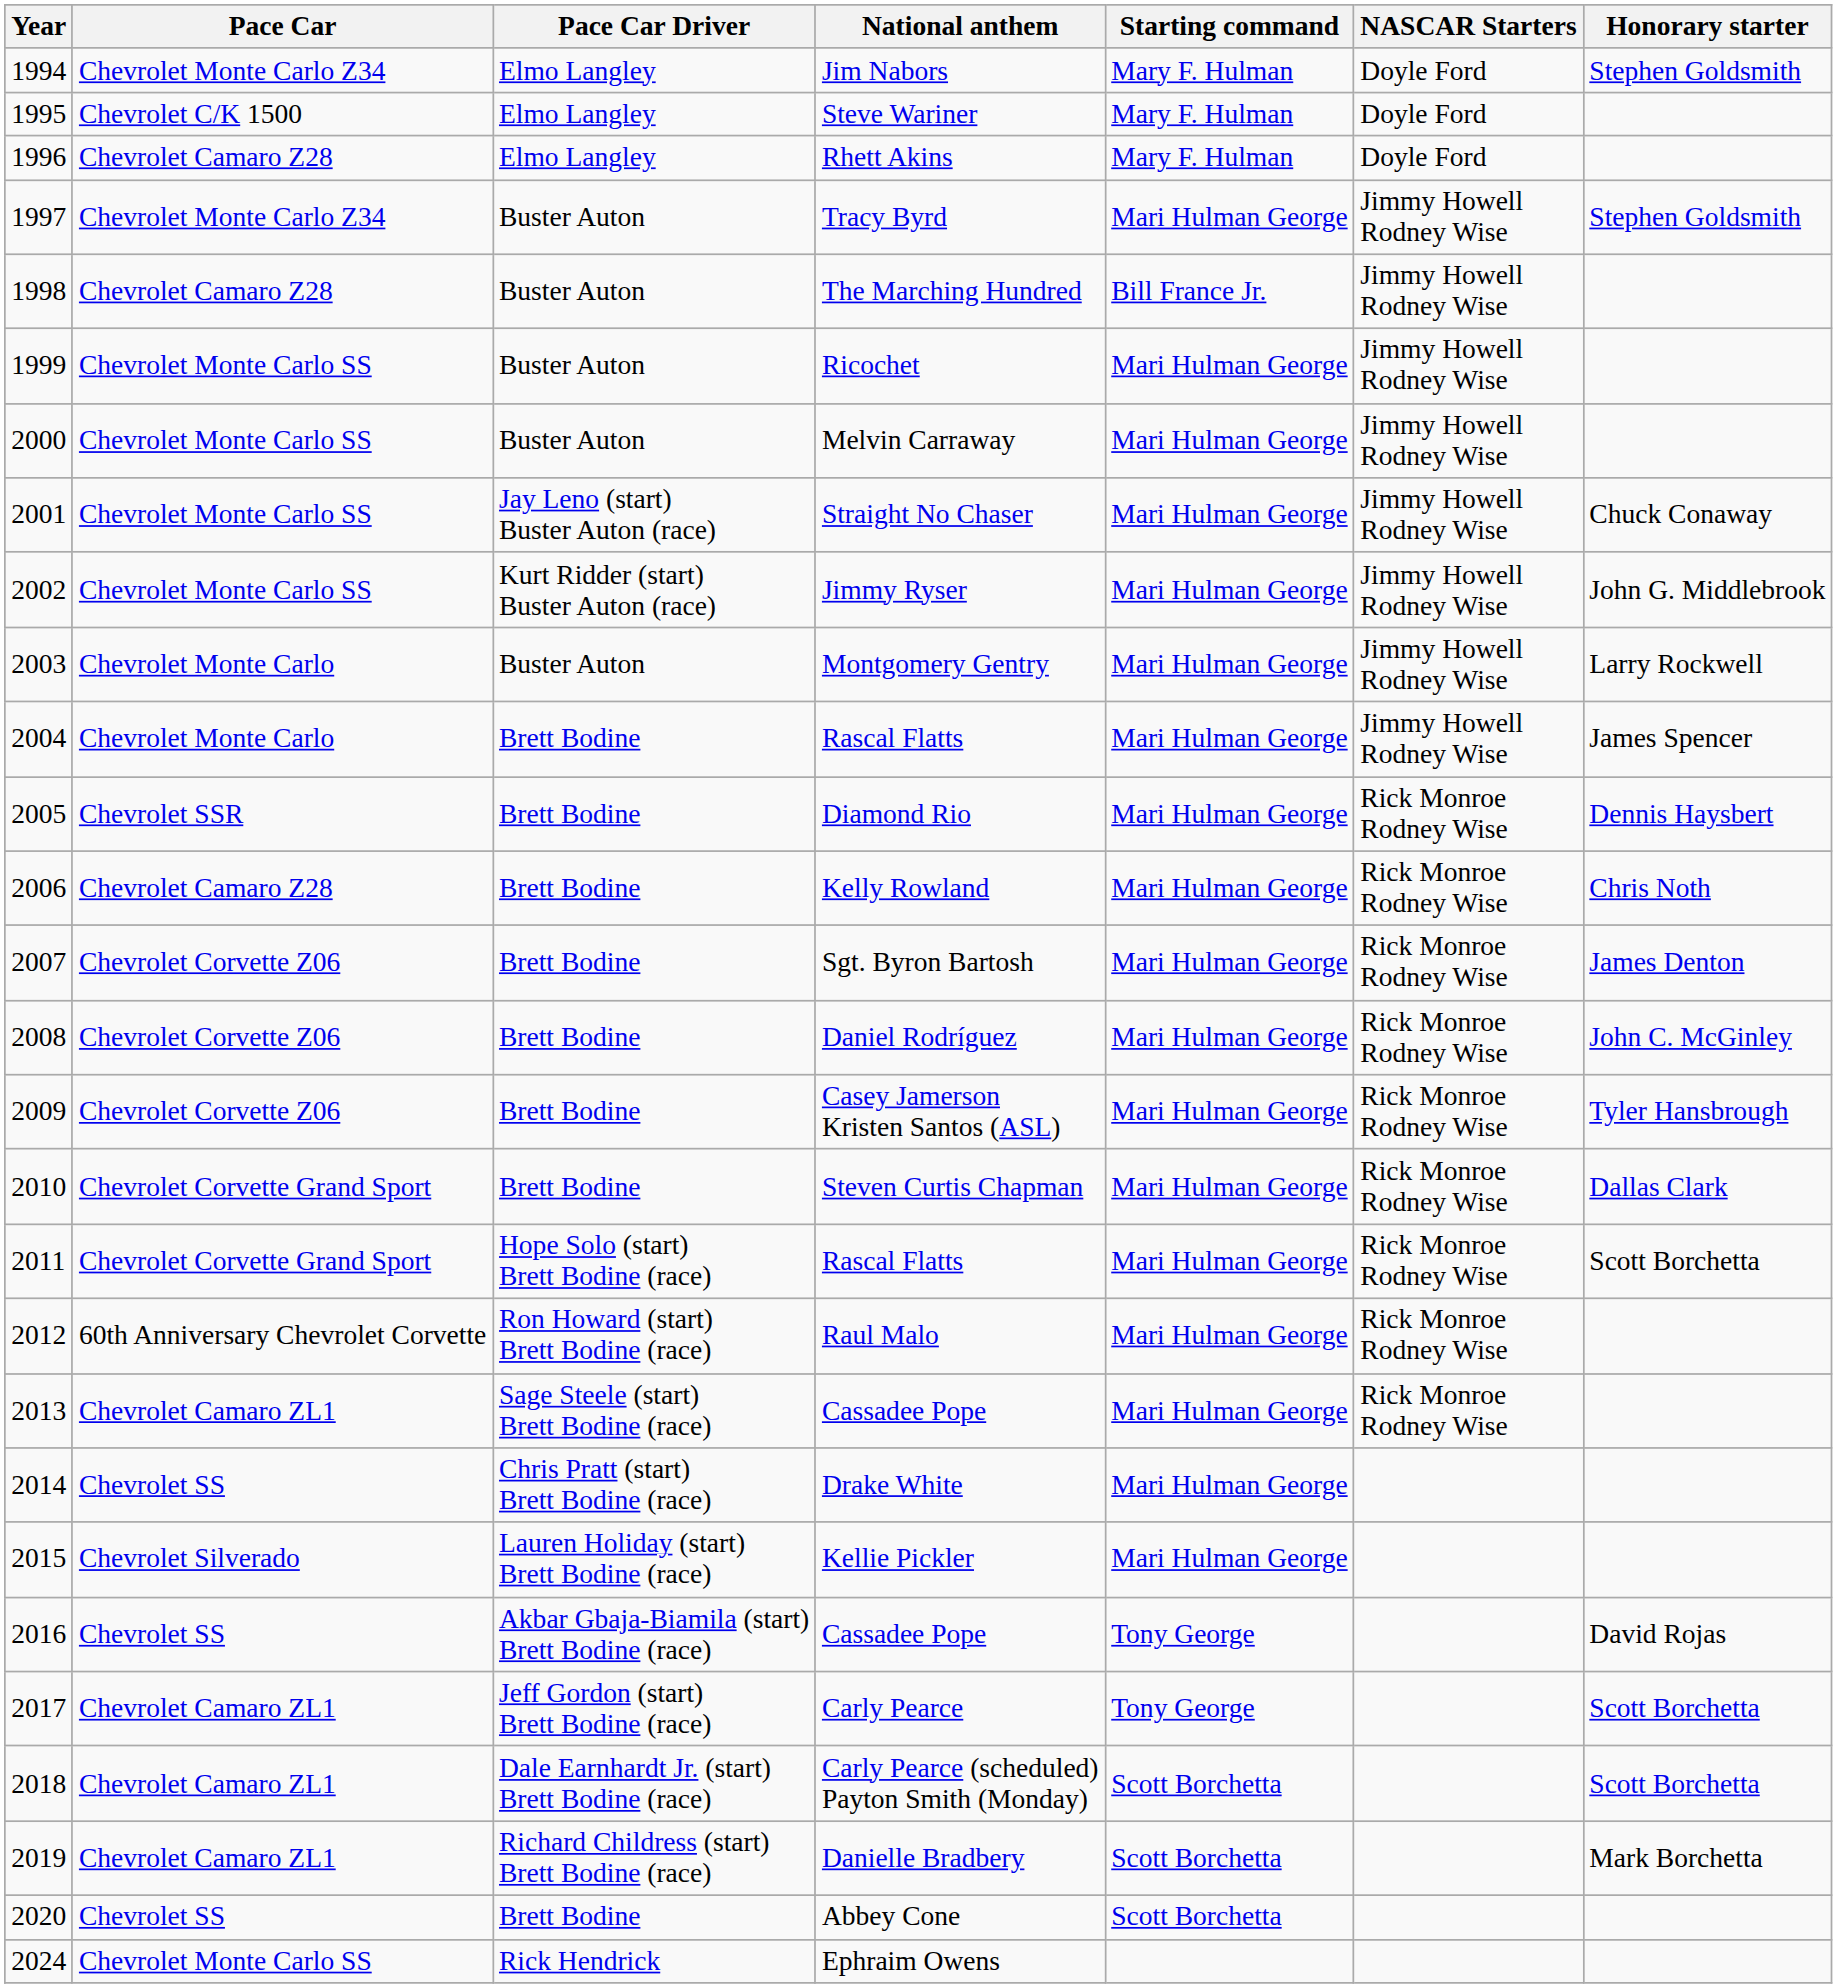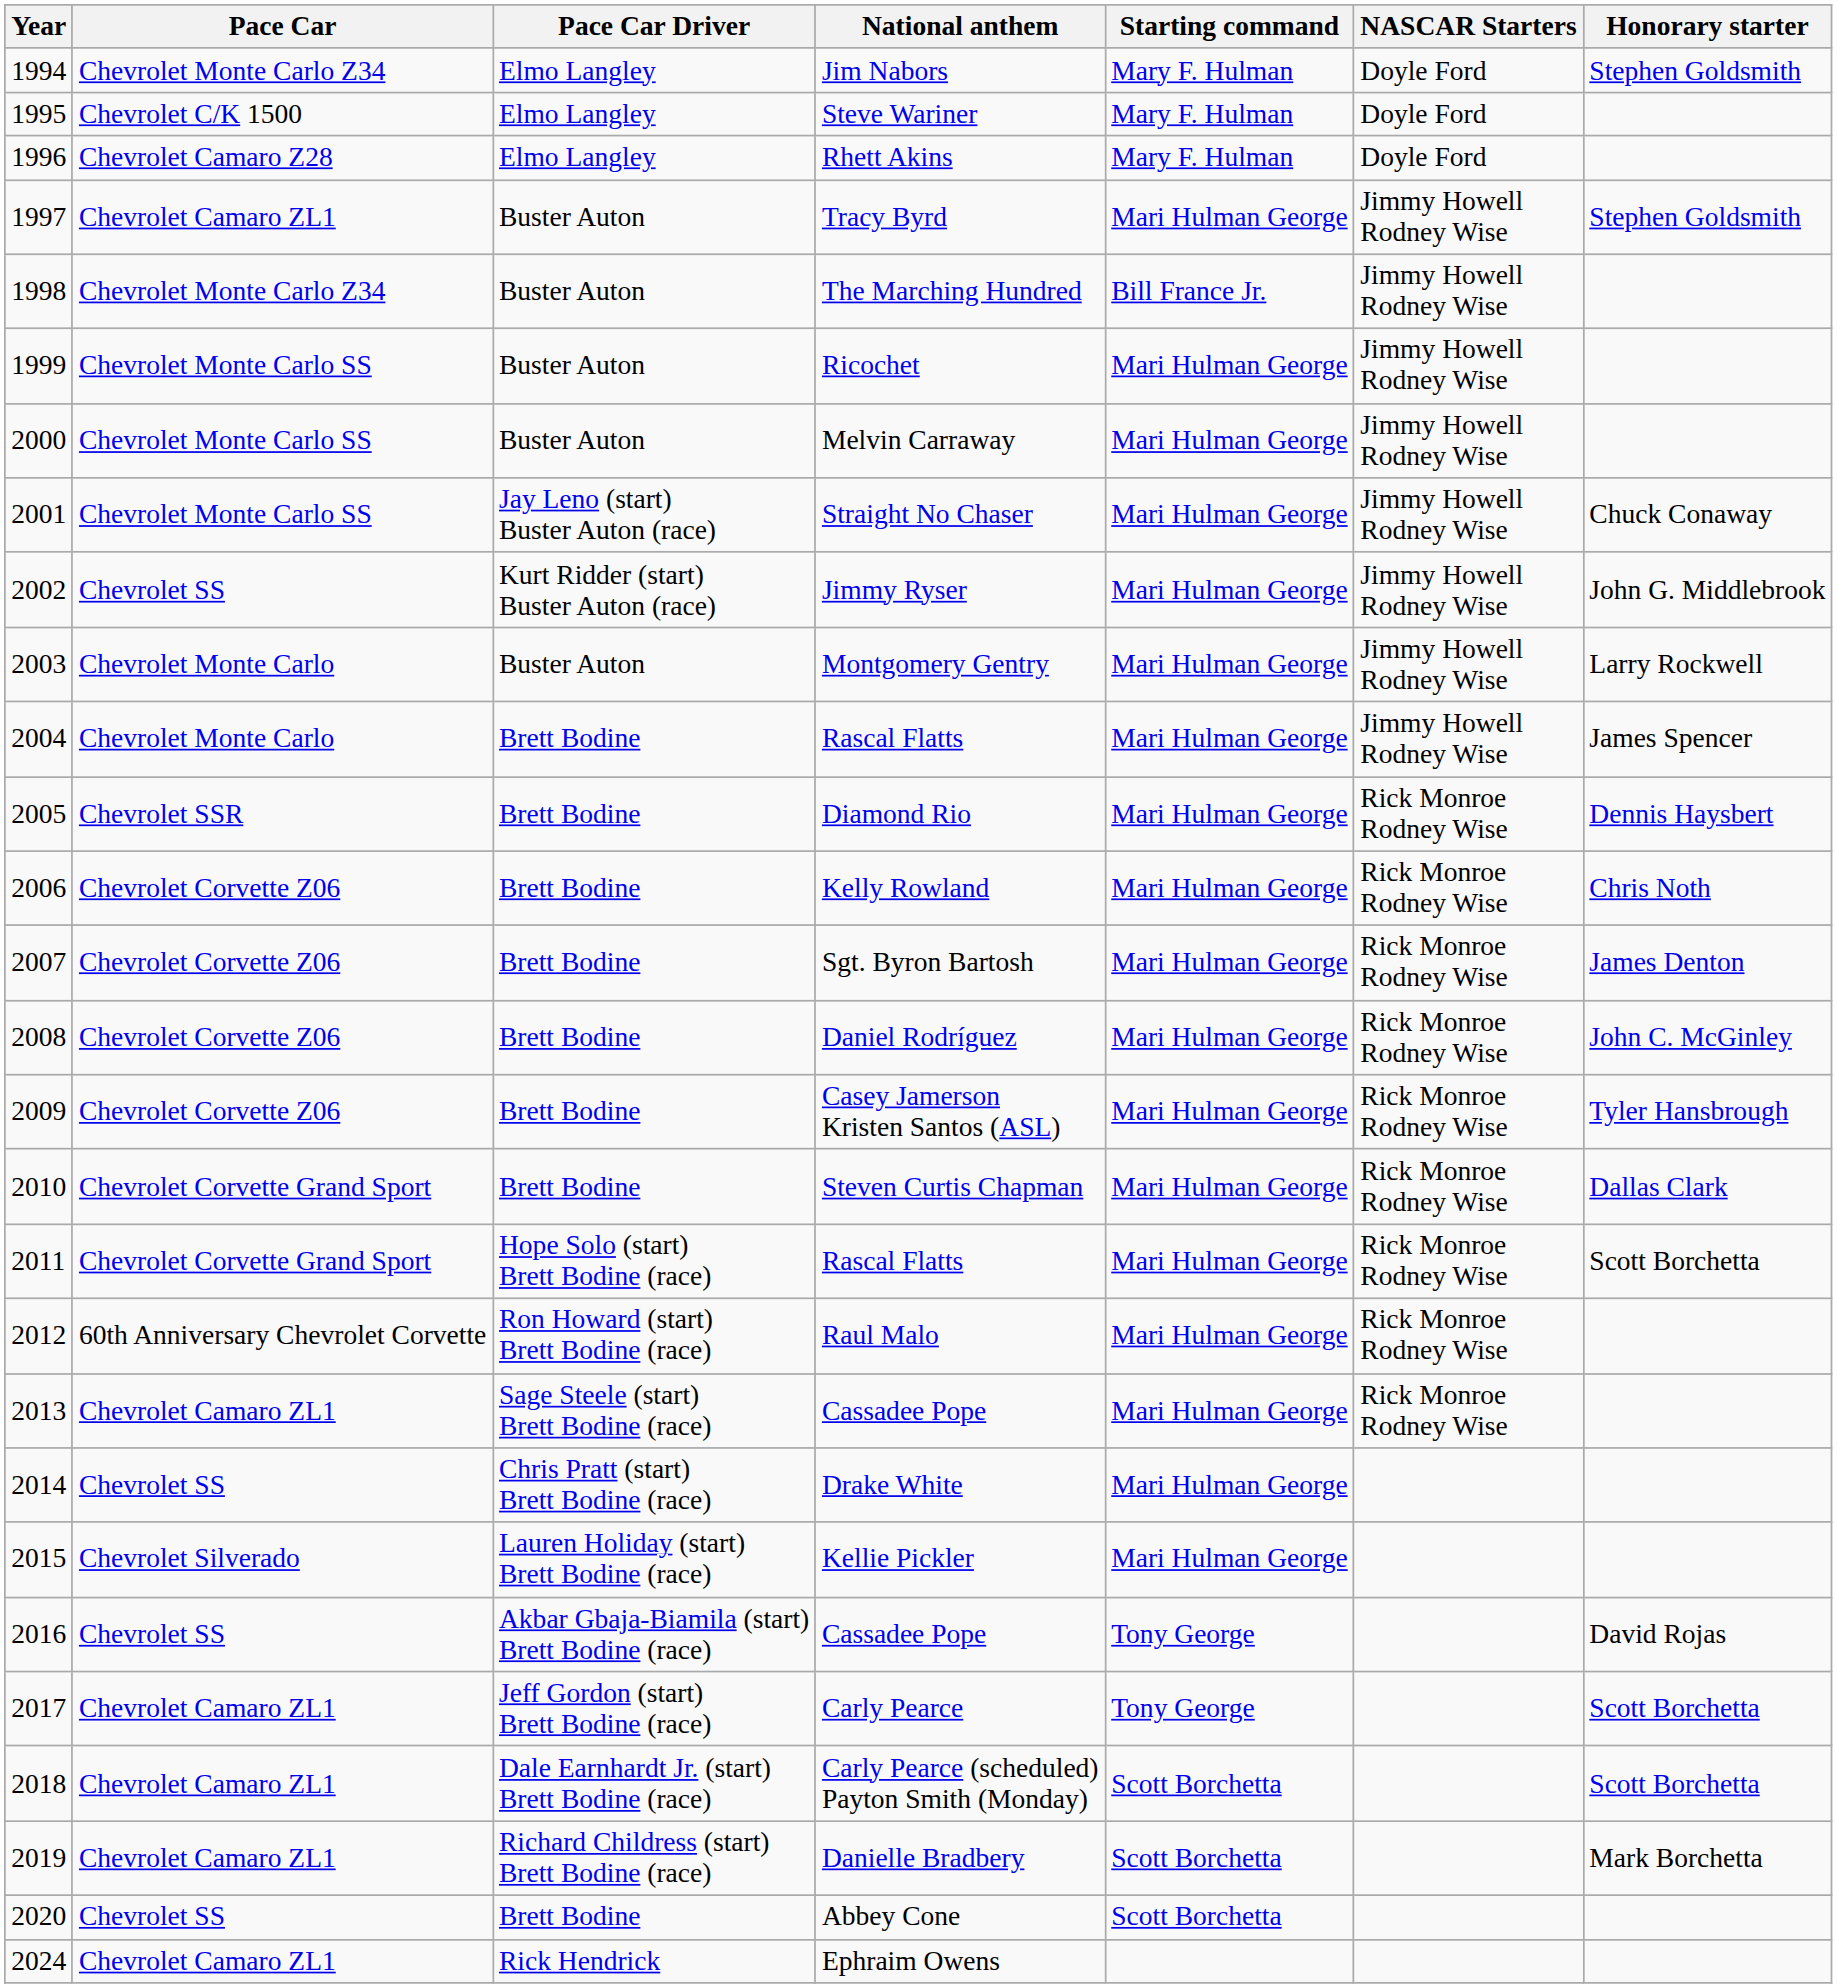Tracy Byrd | Pace Car: Chevrolet Monte Carlo Z34 -> Chevrolet Camaro ZL1
The Marching Hundred | Pace Car: Chevrolet Camaro Z28 -> Chevrolet Monte Carlo Z34
Jimmy Ryser | Pace Car: Chevrolet Monte Carlo SS -> Chevrolet SS
Kelly Rowland | Pace Car: Chevrolet Camaro Z28 -> Chevrolet Corvette Z06
Ephraim Owens | Pace Car: Chevrolet Monte Carlo SS -> Chevrolet Camaro ZL1
